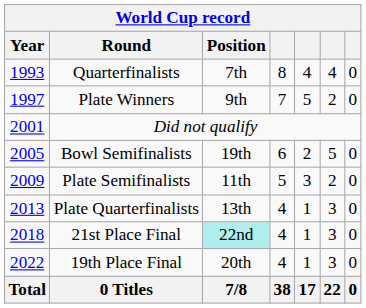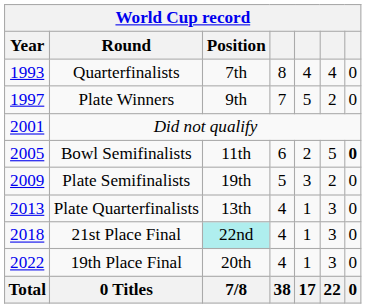Bowl Semifinalists | Position: 19th -> 11th
Bowl Semifinalists | column 7: normal -> bold
Plate Semifinalists | Position: 11th -> 19th
